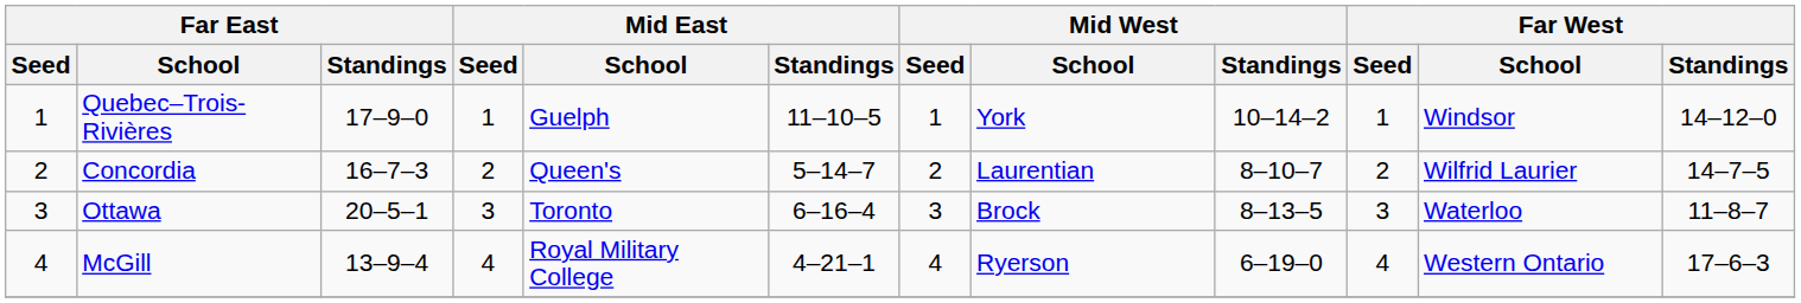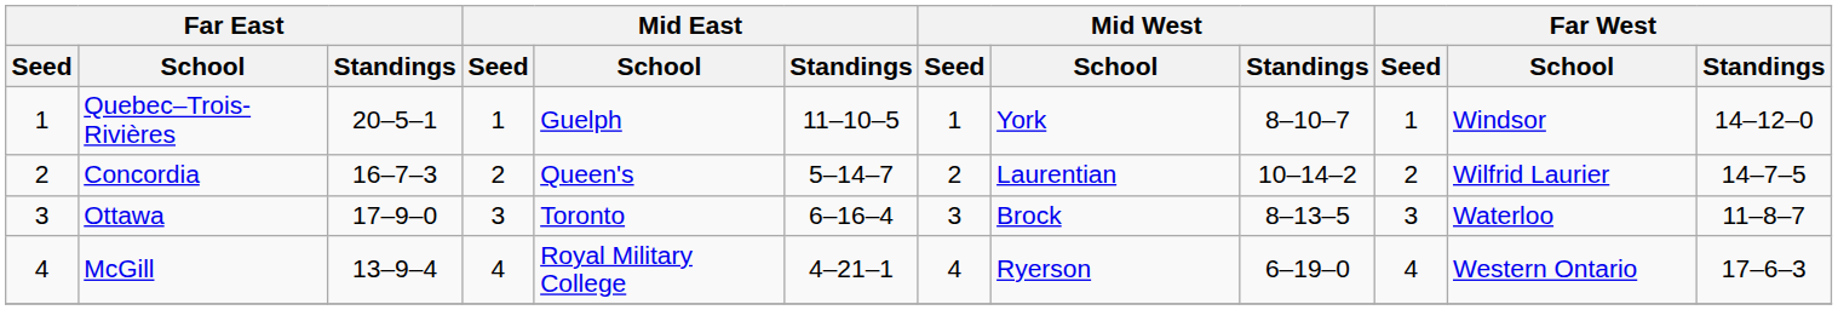Quebec–Trois-Rivières | Far East / Standings: 17–9–0 -> 20–5–1
Quebec–Trois-Rivières | Mid West / Standings: 10–14–2 -> 8–10–7
Concordia | Mid West / Standings: 8–10–7 -> 10–14–2
Ottawa | Far East / Standings: 20–5–1 -> 17–9–0
